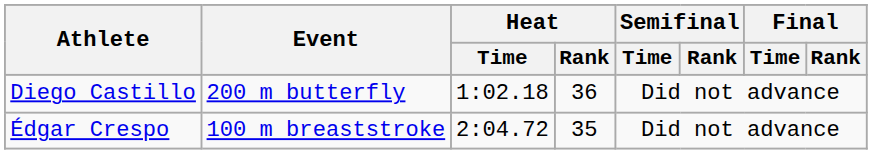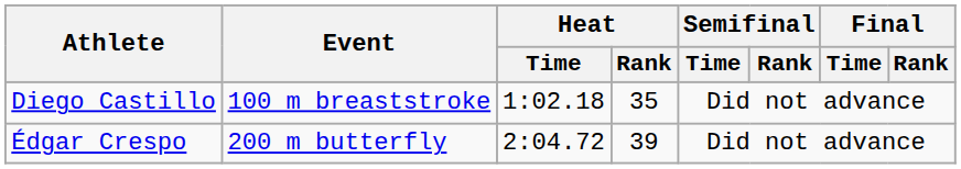Diego Castillo | Event: 200 m butterfly -> 100 m breaststroke
Diego Castillo | Heat / Rank: 36 -> 35
Édgar Crespo | Event: 100 m breaststroke -> 200 m butterfly
Édgar Crespo | Heat / Rank: 35 -> 39
